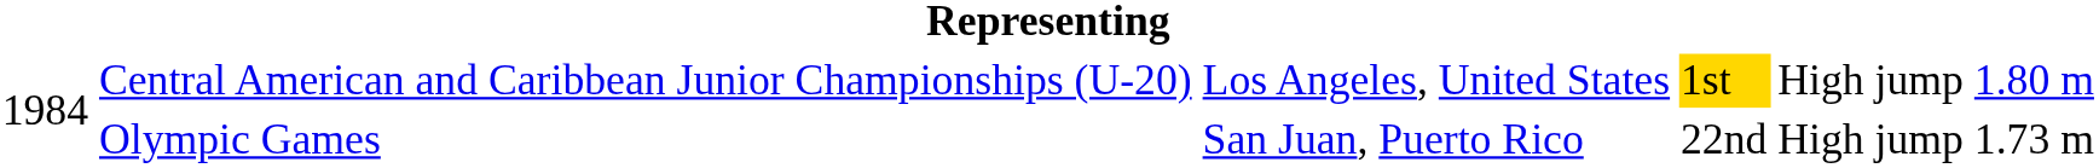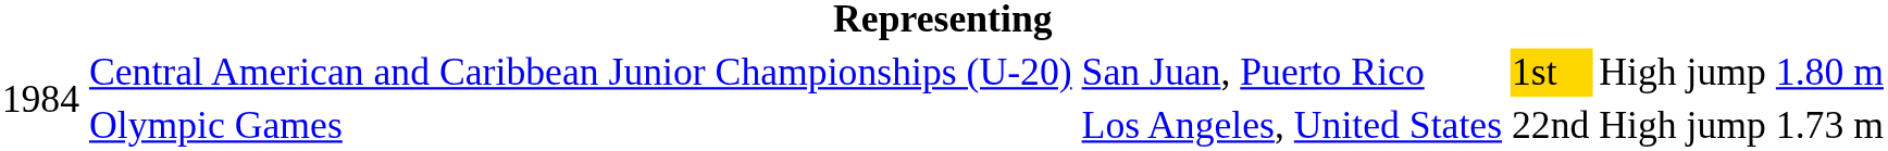Central American and Caribbean Junior Championships (U-20) | column 3: Los Angeles, United States -> San Juan, Puerto Rico
Olympic Games | column 3: San Juan, Puerto Rico -> Los Angeles, United States
